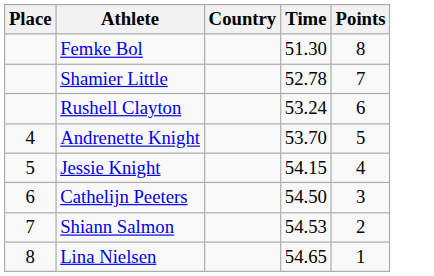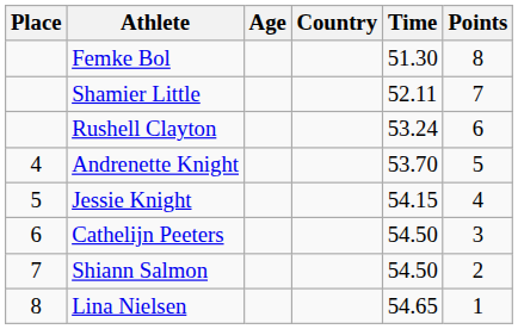+ column: Age
Shamier Little | Time: 52.78 -> 52.11
Shiann Salmon | Time: 54.53 -> 54.50
